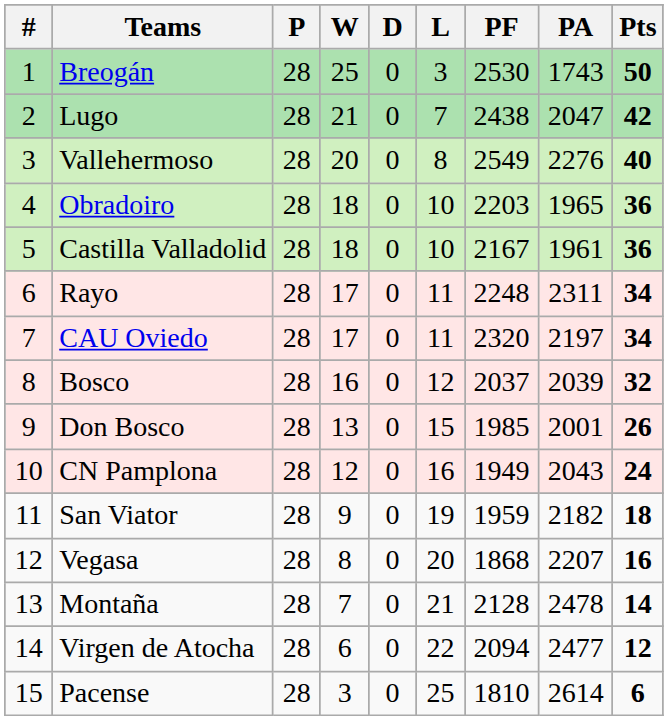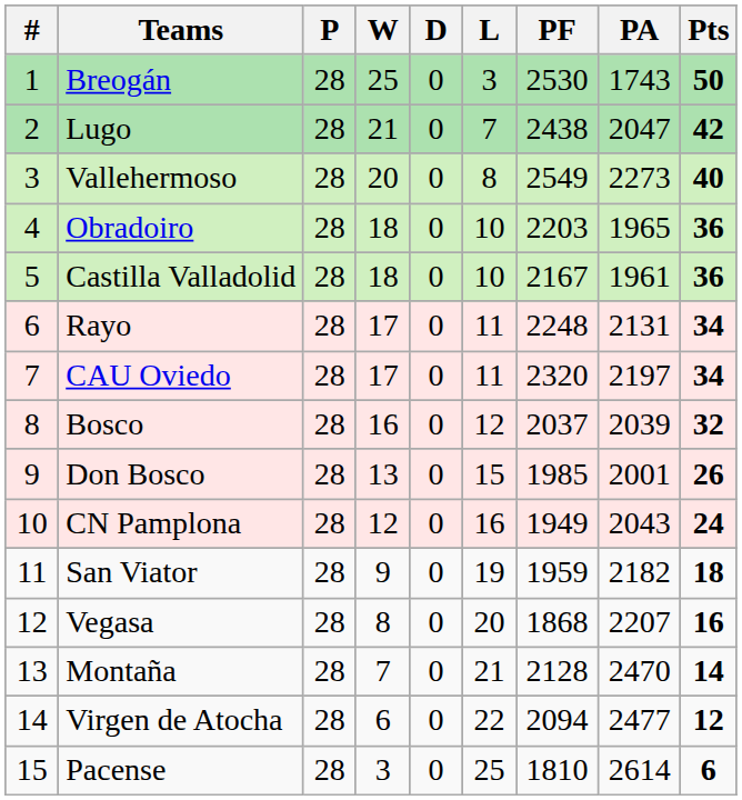Vallehermoso | PA: 2276 -> 2273
Rayo | PA: 2311 -> 2131
Montaña | PA: 2478 -> 2470
